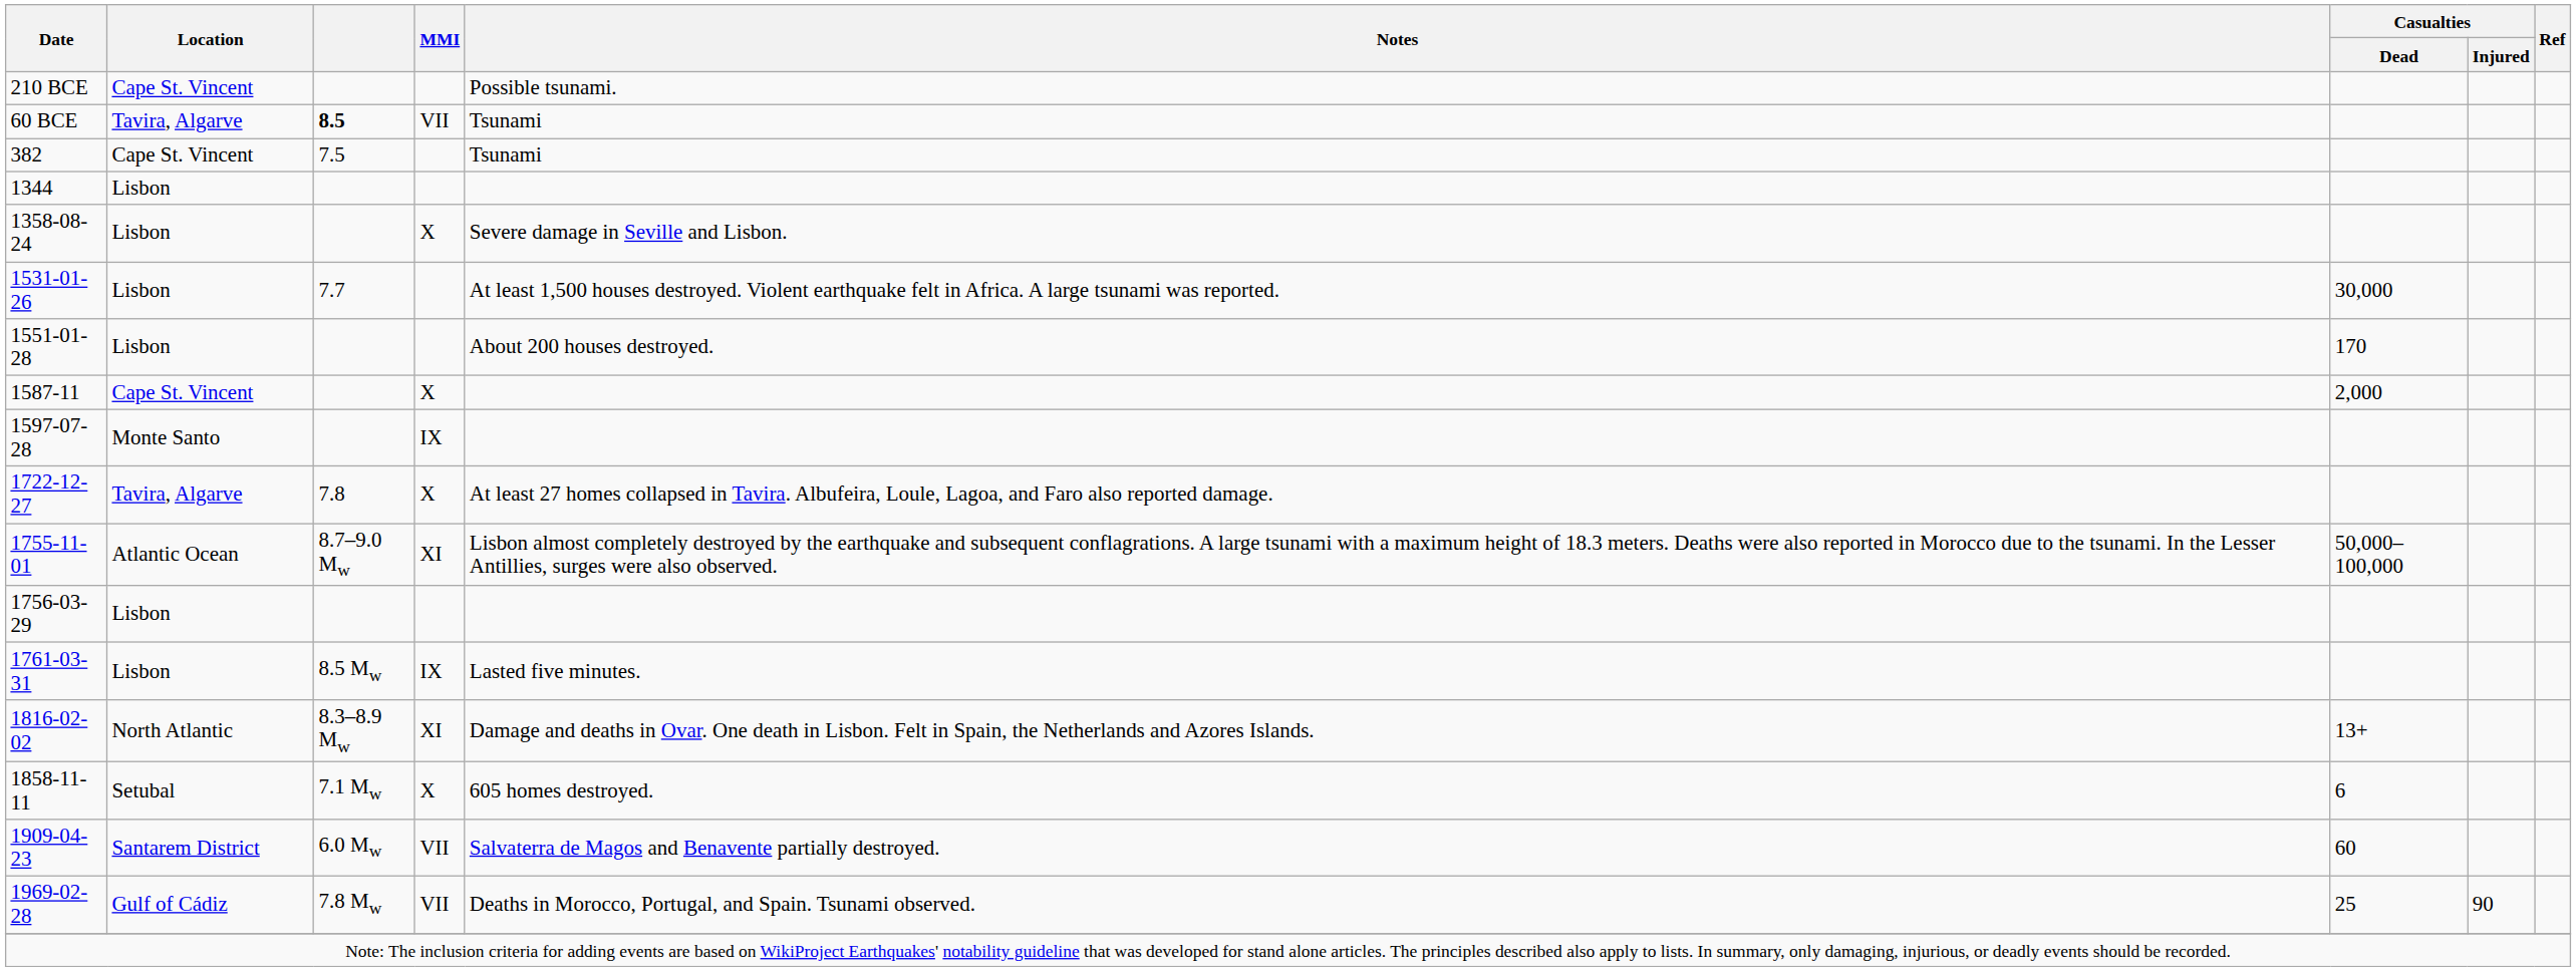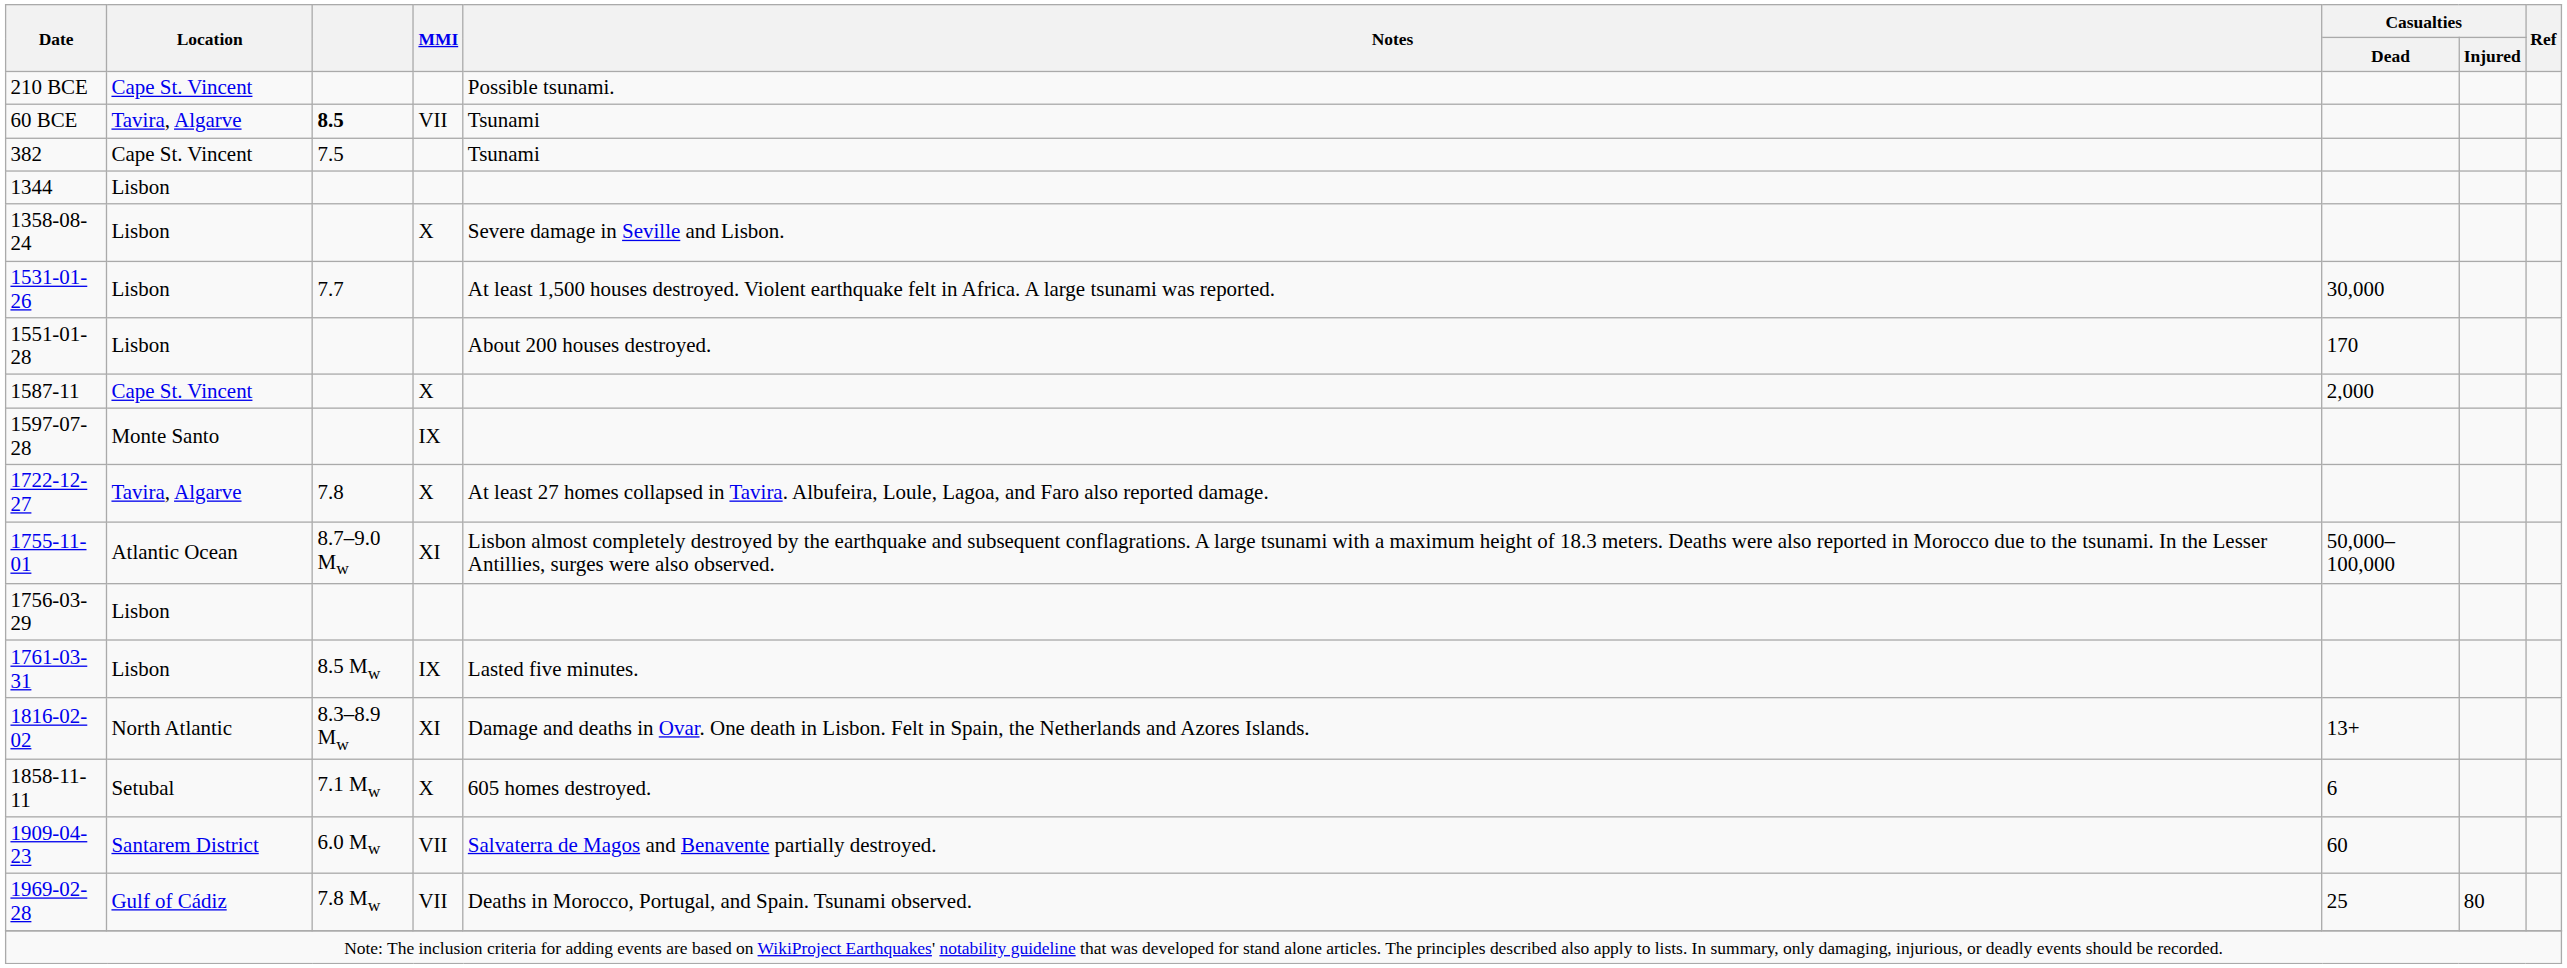1969-02-28 | Casualties / Injured: 90 -> 80
